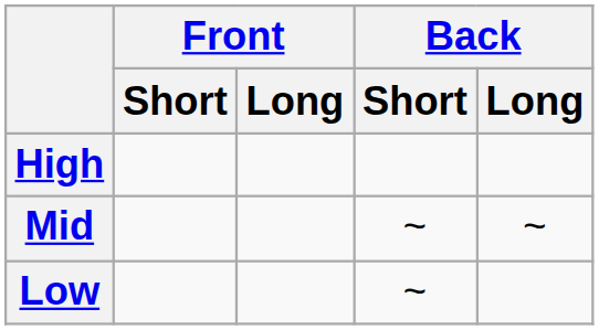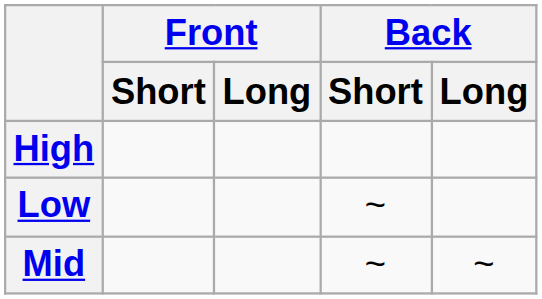rows swapped: Mid <-> Low
